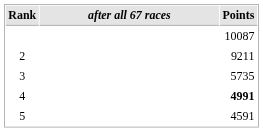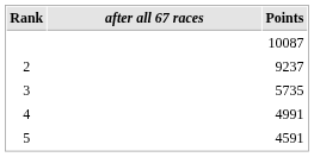2 | Points: 9211 -> 9237
4 | Points: bold -> normal
